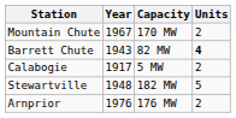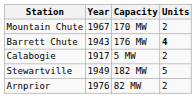Barrett Chute | Capacity: 82 MW -> 176 MW
Stewartville | Year: 1948 -> 1949
Arnprior | Capacity: 176 MW -> 82 MW
